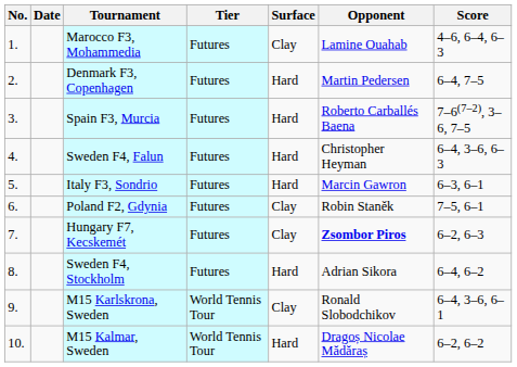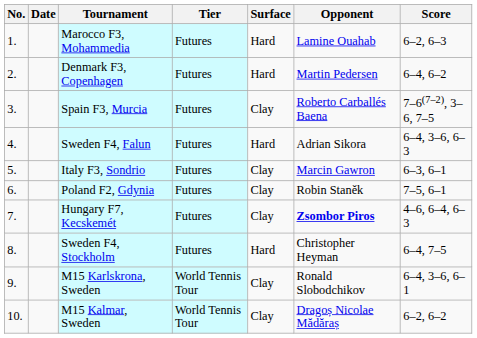Marocco F3, Mohammedia | Surface: Clay -> Hard
Marocco F3, Mohammedia | Score: 4–6, 6–4, 6–3 -> 6–2, 6–3
Denmark F3, Copenhagen | Score: 6–4, 7–5 -> 6–4, 6–2
Spain F3, Murcia | Surface: Hard -> Clay
Sweden F4, Falun | Opponent: Christopher Heyman -> Adrian Sikora
Italy F3, Sondrio | Surface: Hard -> Clay
Hungary F7, Kecskemét | Score: 6–2, 6–3 -> 4–6, 6–4, 6–3
Sweden F4, Stockholm | Opponent: Adrian Sikora -> Christopher Heyman
Sweden F4, Stockholm | Score: 6–4, 6–2 -> 6–4, 7–5
M15 Kalmar, Sweden | Surface: Hard -> Clay
